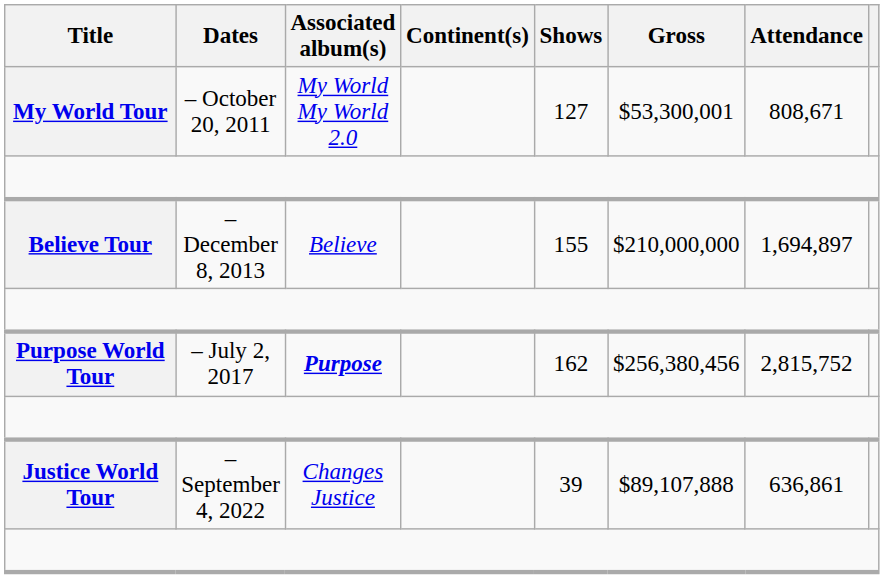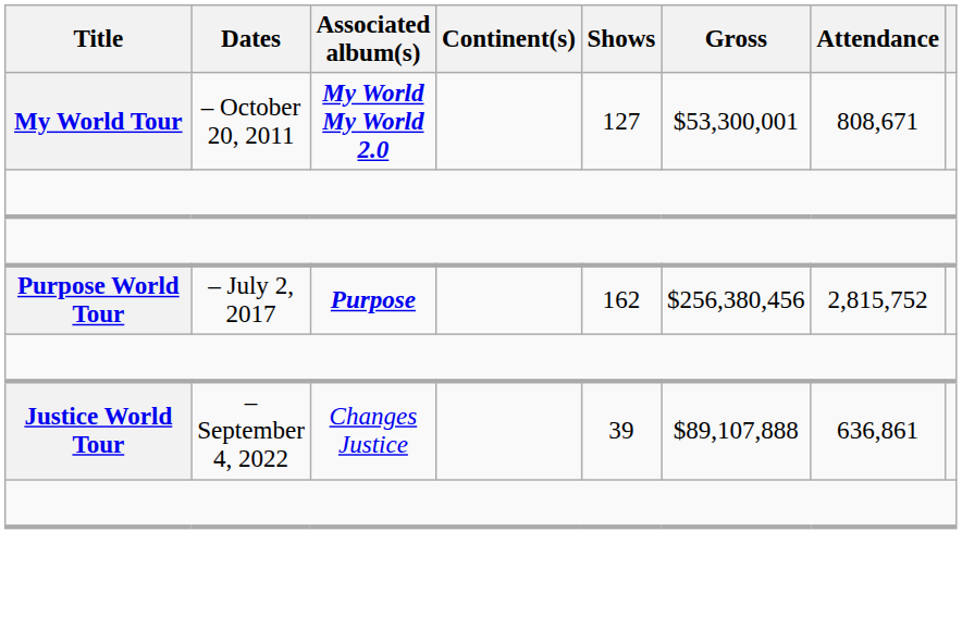My World Tour | Associated album(s): normal -> bold
- row: Believe Tour | – December 8, 2013 | Believe | 155 | $210,000,000 | 1,694,897
